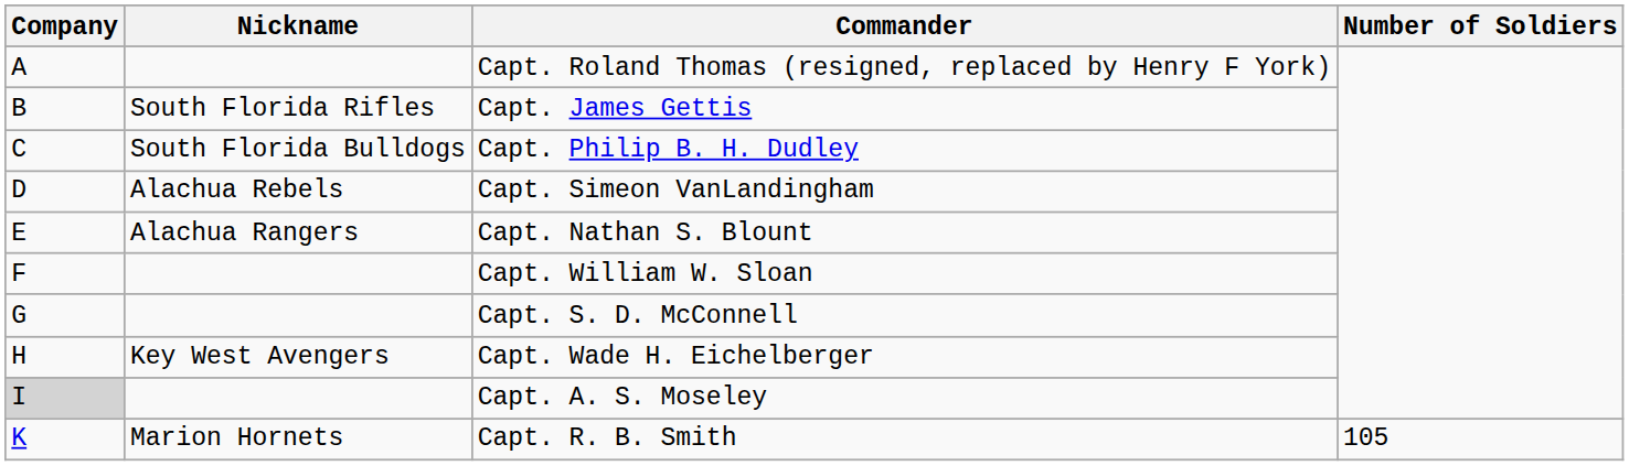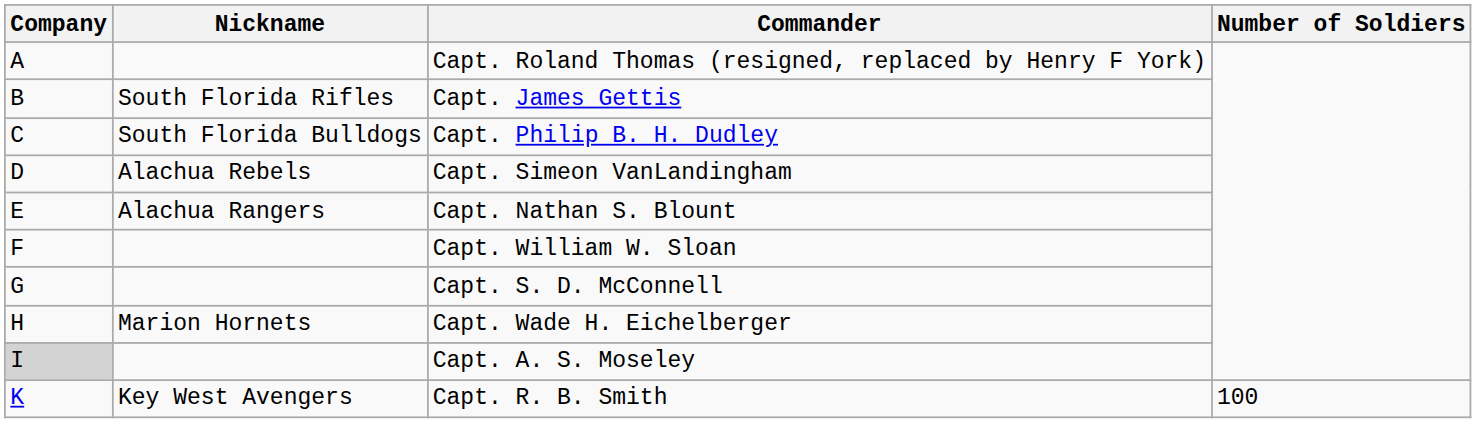Capt. Wade H. Eichelberger | Nickname: Key West Avengers -> Marion Hornets
Capt. R. B. Smith | Nickname: Marion Hornets -> Key West Avengers
Capt. R. B. Smith | Number of Soldiers: 105 -> 100
